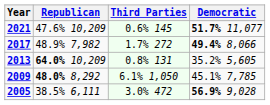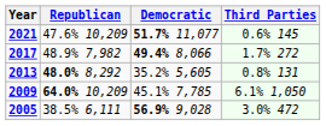columns swapped: Democratic <-> Third Parties
2013 | Republican: 64.0% 10,209 -> 48.0% 8,292
2009 | Republican: 48.0% 8,292 -> 64.0% 10,209
